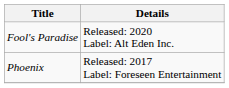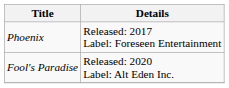rows swapped: Phoenix <-> Fool's Paradise
